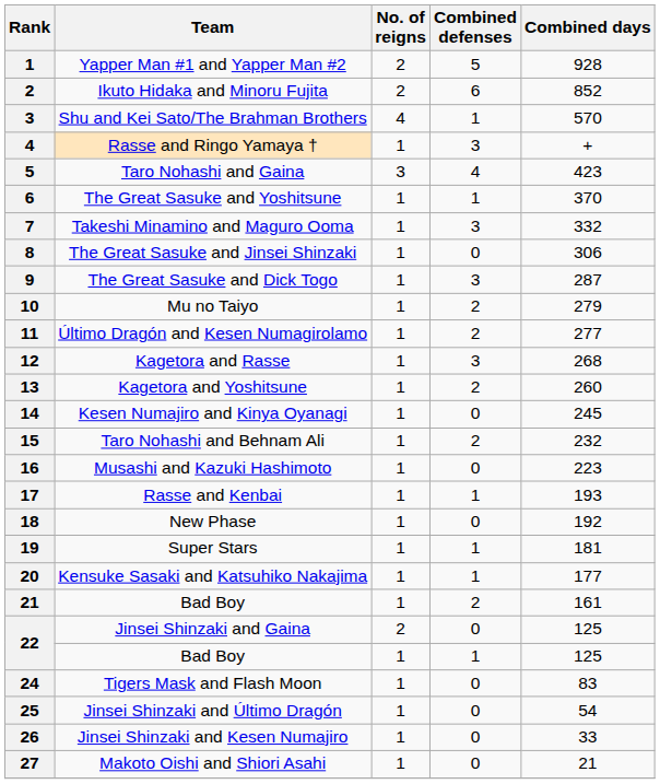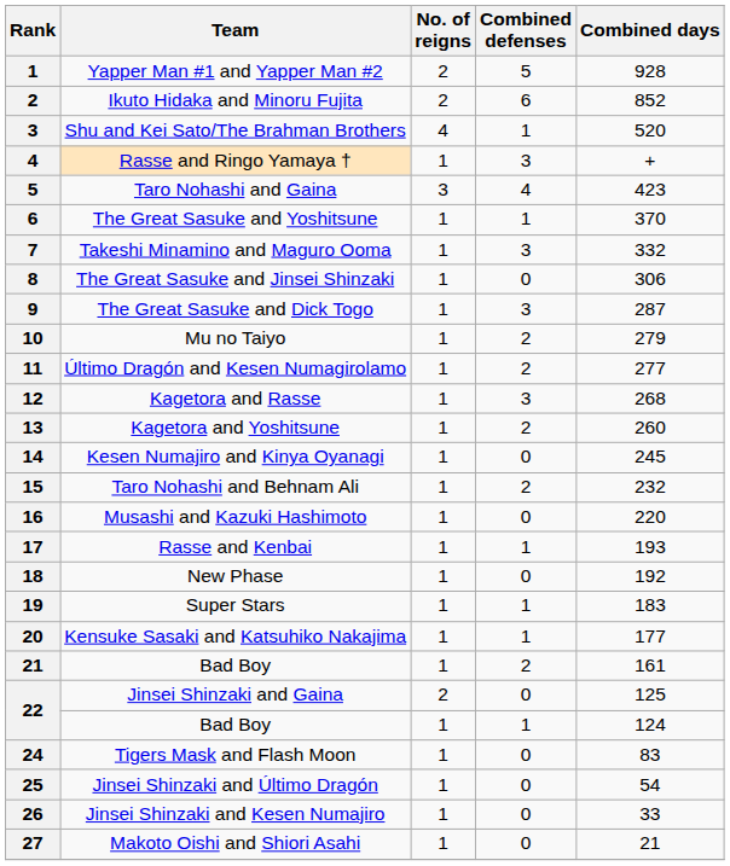Shu and Kei Sato/The Brahman Brothers | Combined days: 570 -> 520
Musashi and Kazuki Hashimoto | Combined days: 223 -> 220
Super Stars | Combined days: 181 -> 183
22 / Bad Boy | Combined days: 125 -> 124
